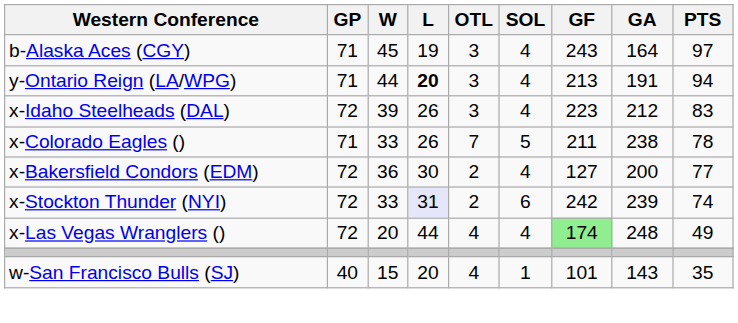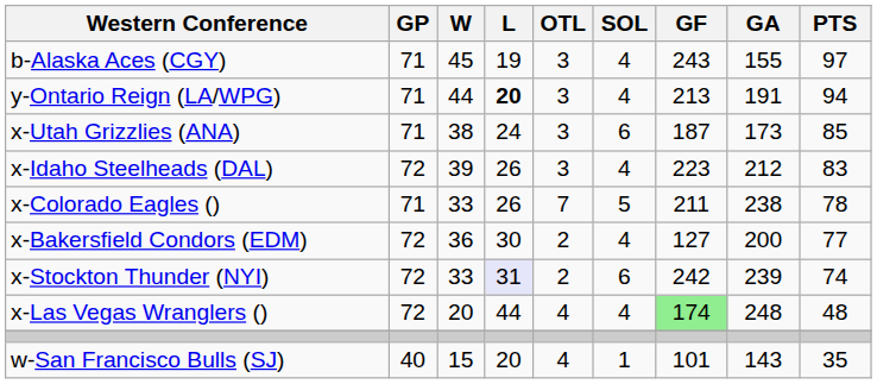b-Alaska Aces (CGY) | GA: 164 -> 155
+ row: x-Utah Grizzlies (ANA) | 71 | 38 | 24 | 3 | 6 | 187 | 173 | 85
x-Las Vegas Wranglers () | PTS: 49 -> 48
